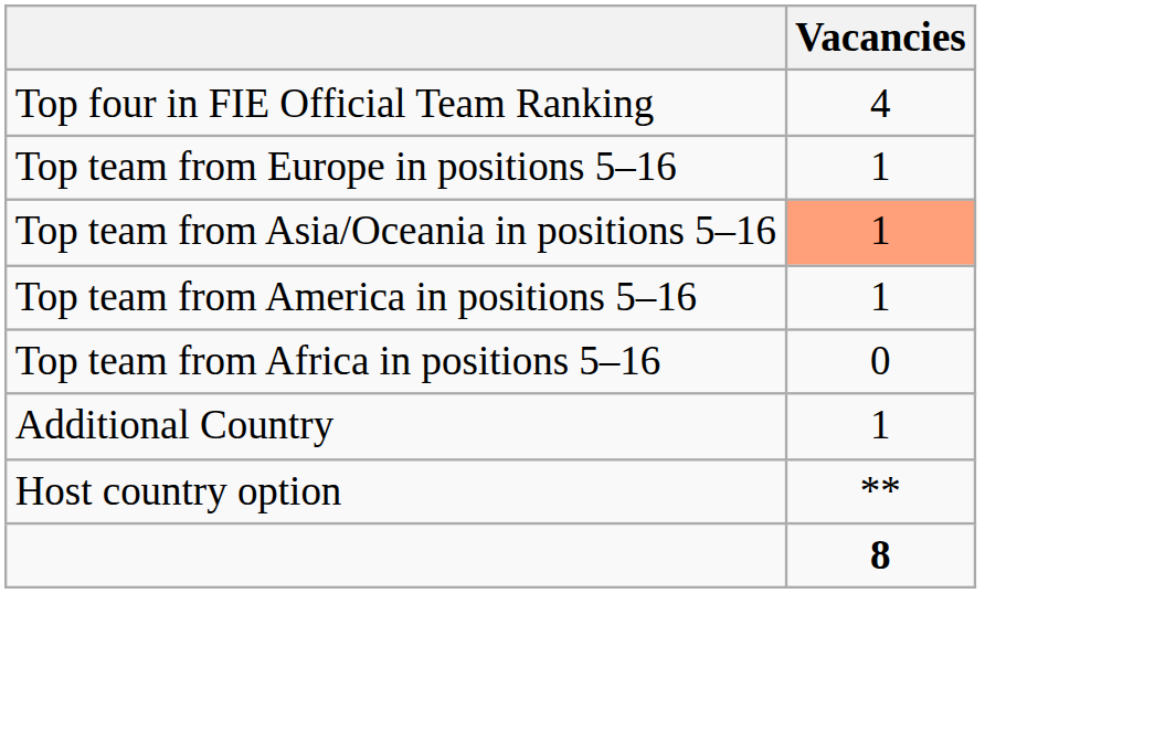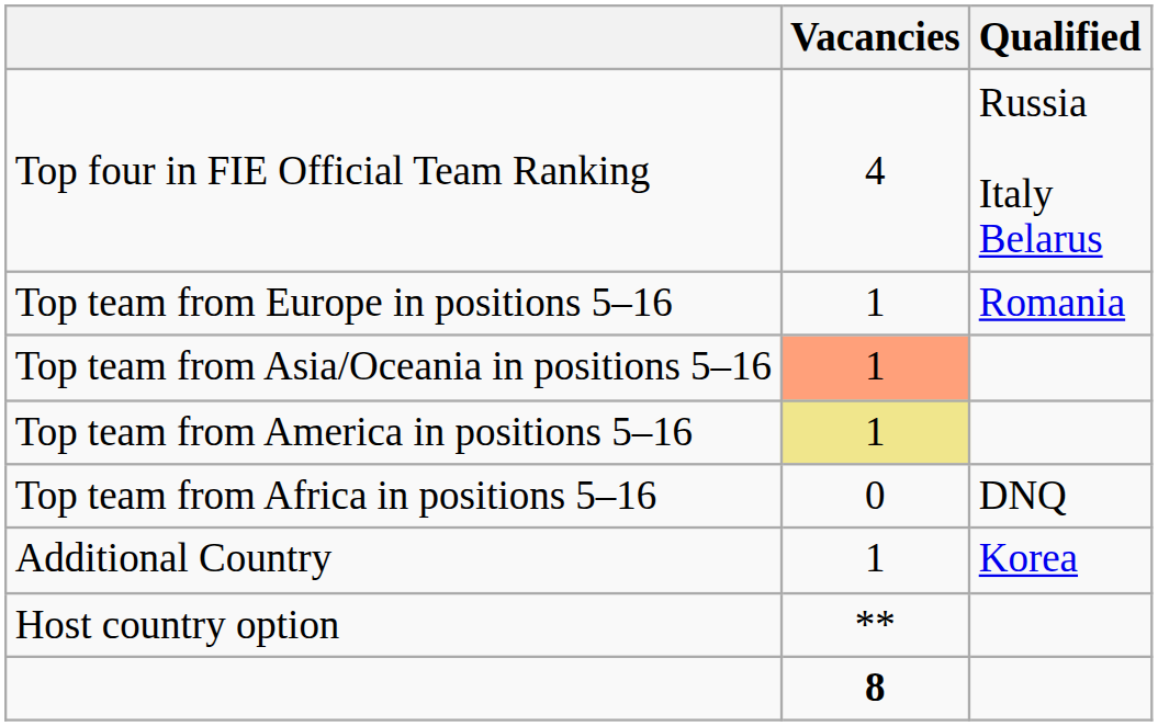+ column: Qualified | Russia Italy Belarus | Romania | DNQ | Korea
Top team from America in positions 5–16 | Vacancies: no background -> khaki background
